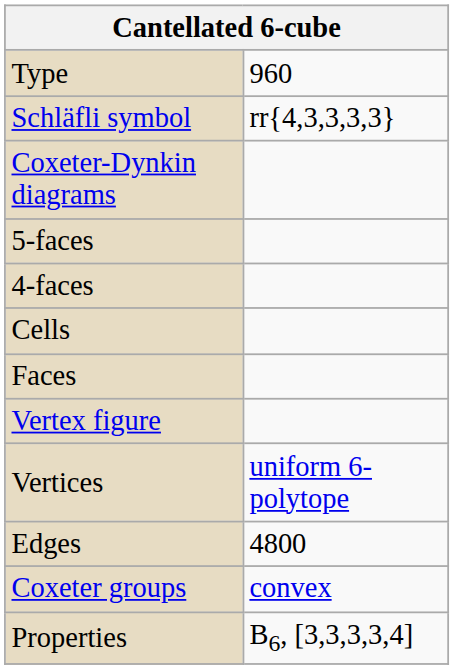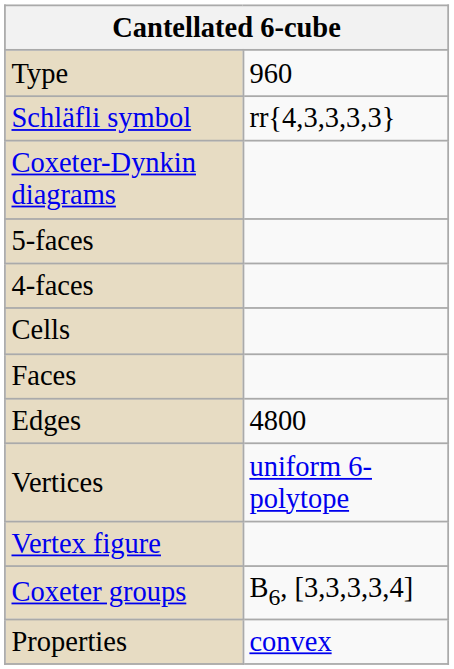rows swapped: Edges <-> Vertex figure
Coxeter groups | column 2: convex -> B6, [3,3,3,3,4]
Properties | column 2: B6, [3,3,3,3,4] -> convex
